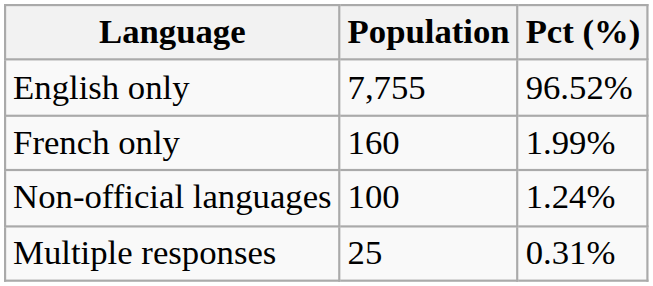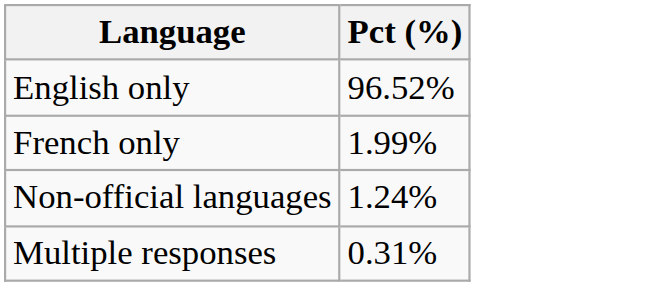- column: Population | 7,755 | 160 | 100 | 25
